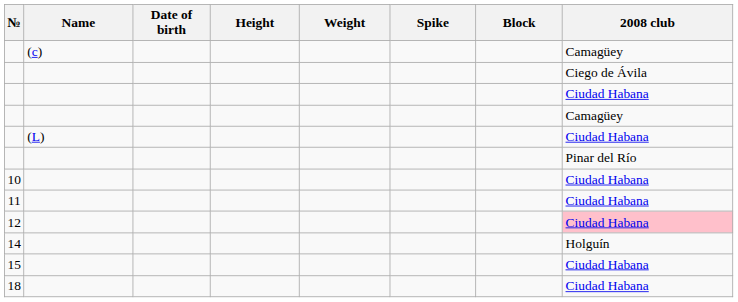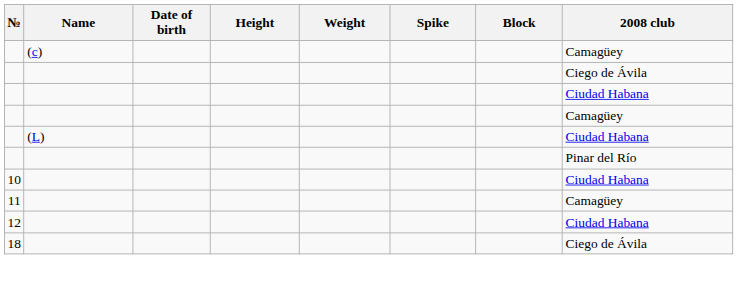11 | 2008 club: Ciudad Habana -> Camagüey
12 | 2008 club: pink background -> no background
- row: 14 | Holguín
- row: 15 | Ciudad Habana
18 | 2008 club: Ciudad Habana -> Ciego de Ávila
